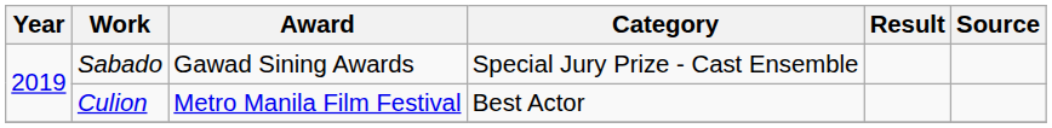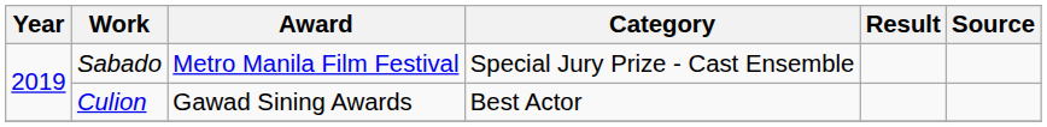Sabado | Award: Gawad Sining Awards -> Metro Manila Film Festival
Culion | Award: Metro Manila Film Festival -> Gawad Sining Awards
